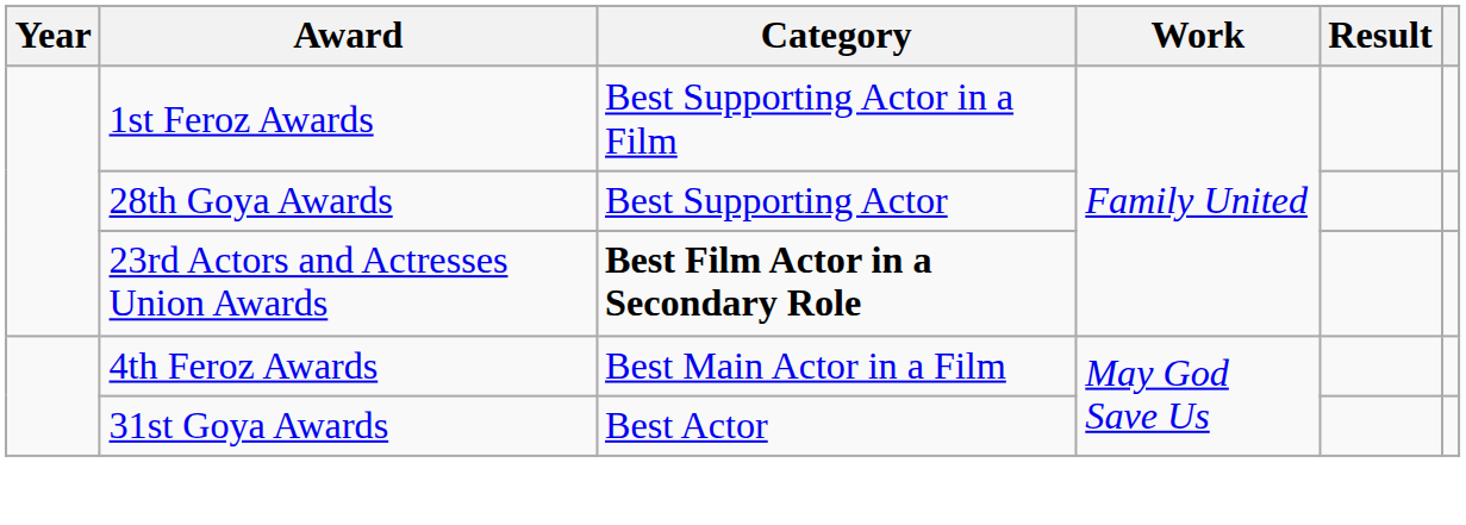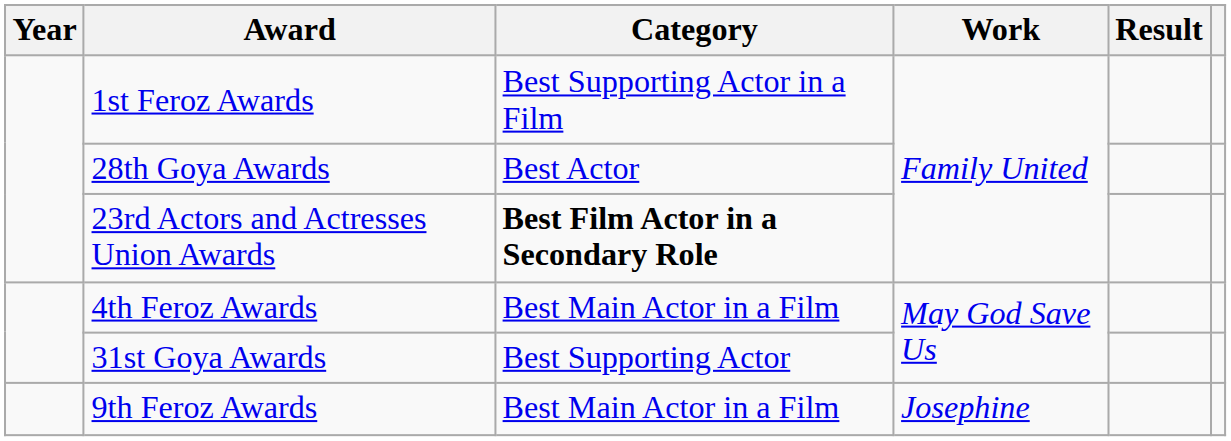28th Goya Awards | Category: Best Supporting Actor -> Best Actor
31st Goya Awards | Category: Best Actor -> Best Supporting Actor
+ row: 9th Feroz Awards | Best Main Actor in a Film | Josephine
